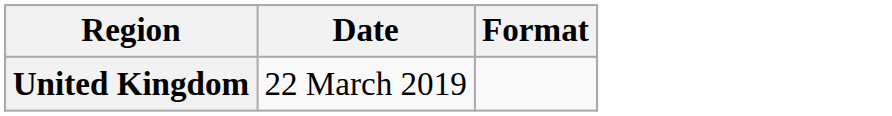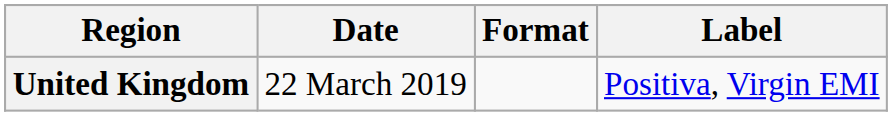+ column: Label | Positiva, Virgin EMI
